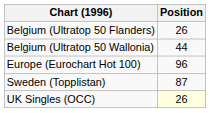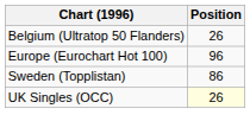- row: Belgium (Ultratop 50 Wallonia) | 44
Sweden (Topplistan) | Position: 87 -> 86
